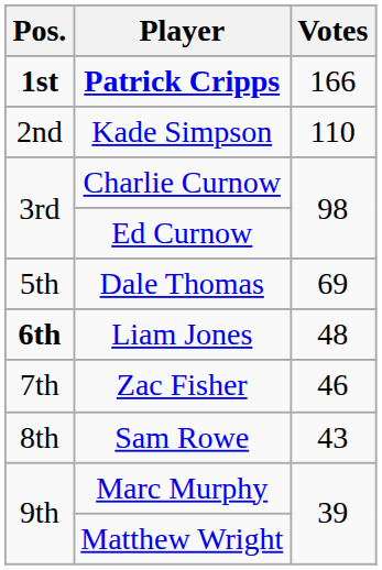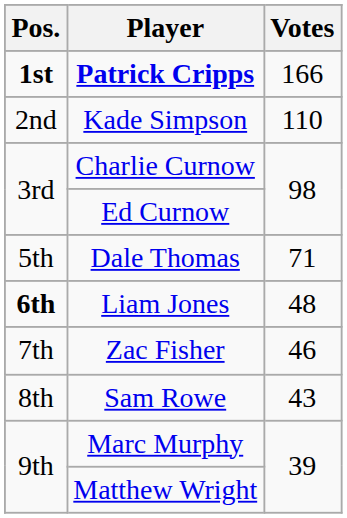Dale Thomas | Votes: 69 -> 71
